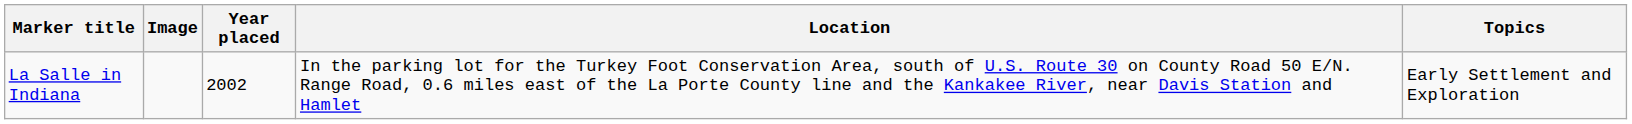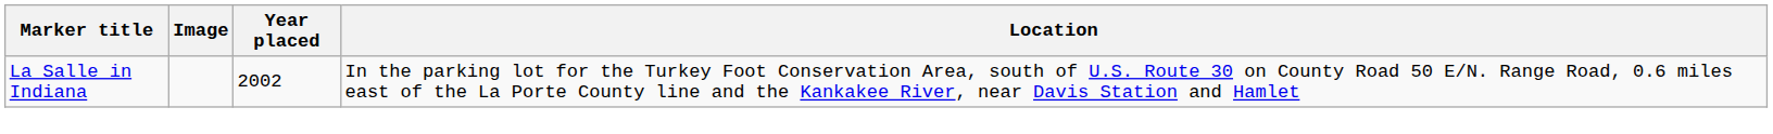- column: Topics | Early Settlement and Exploration
